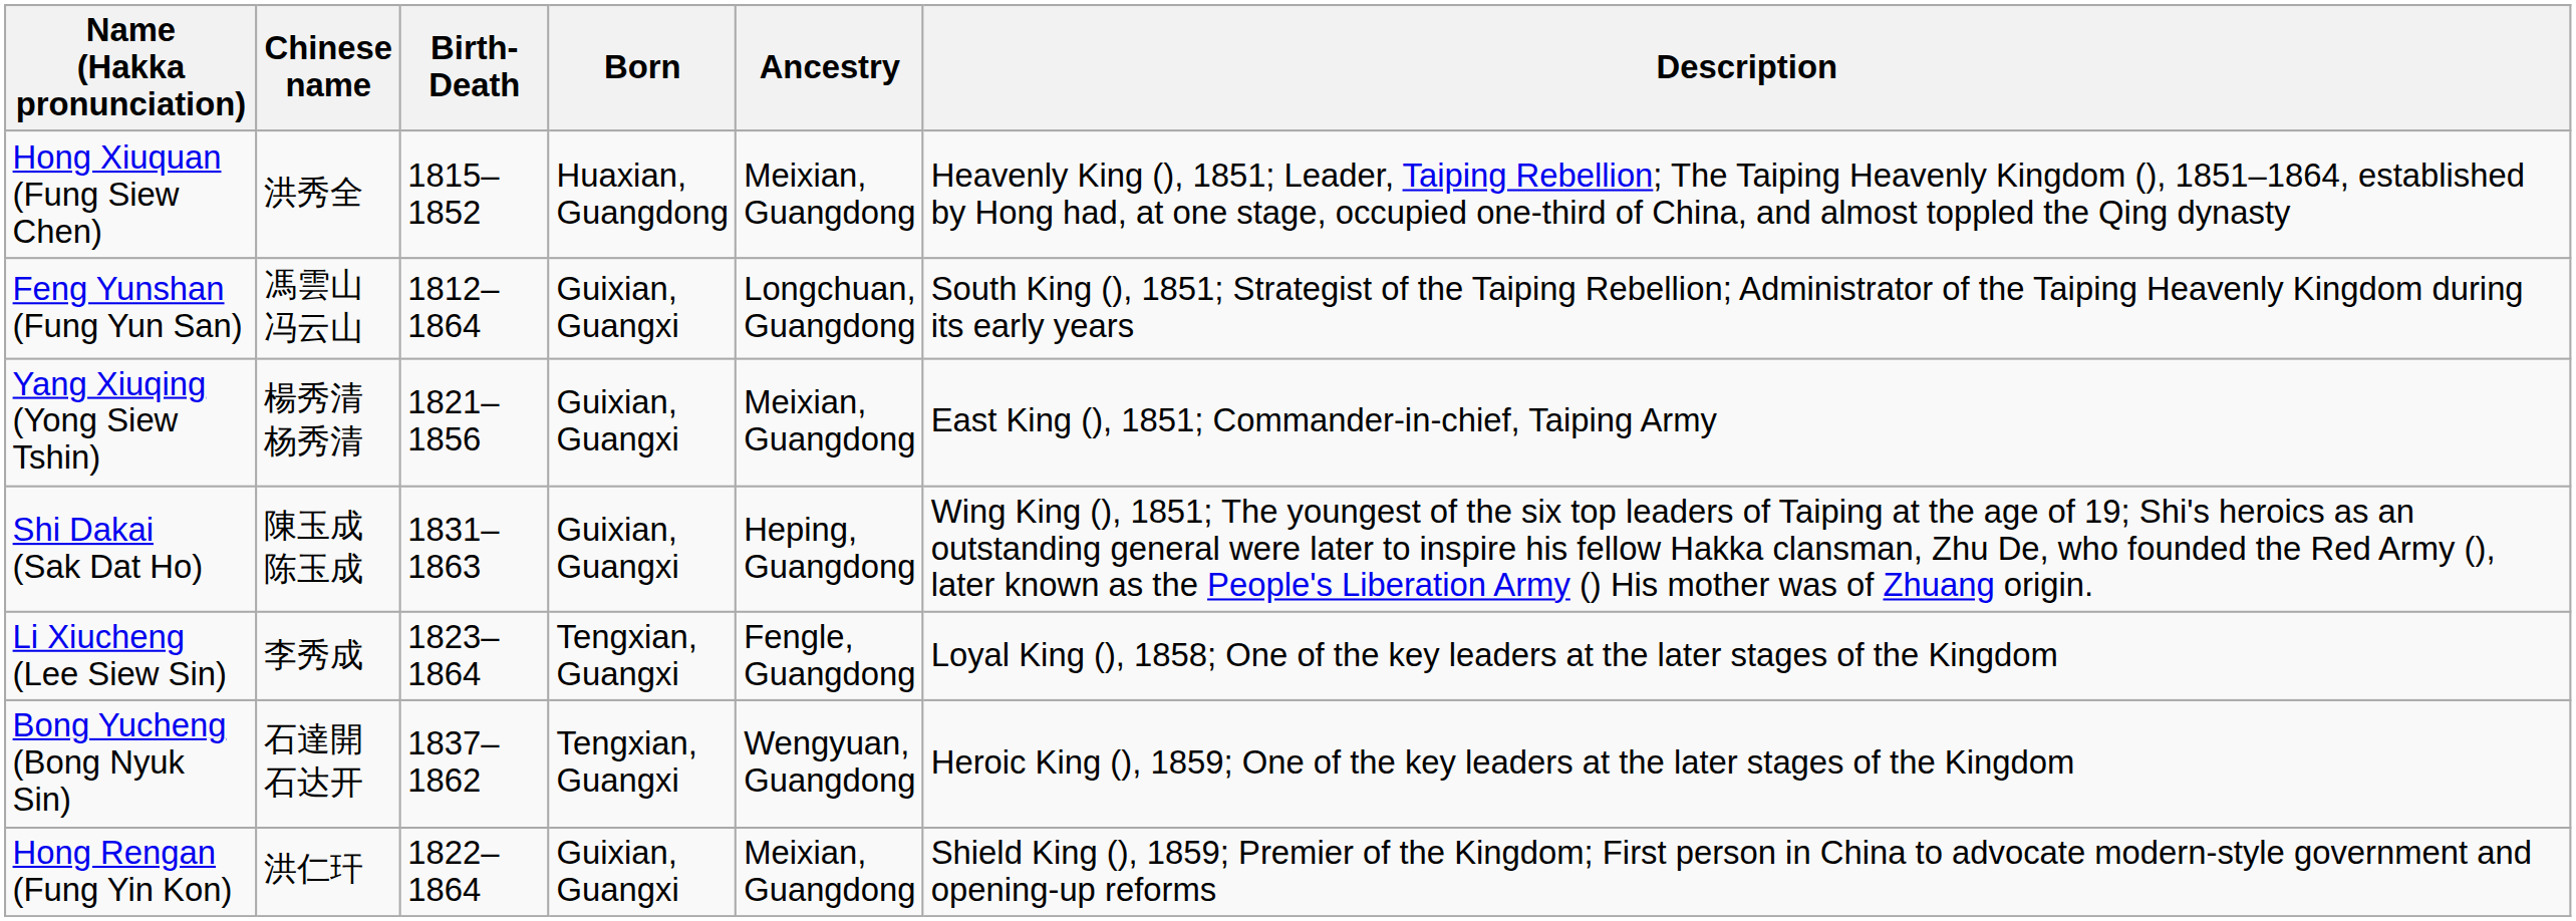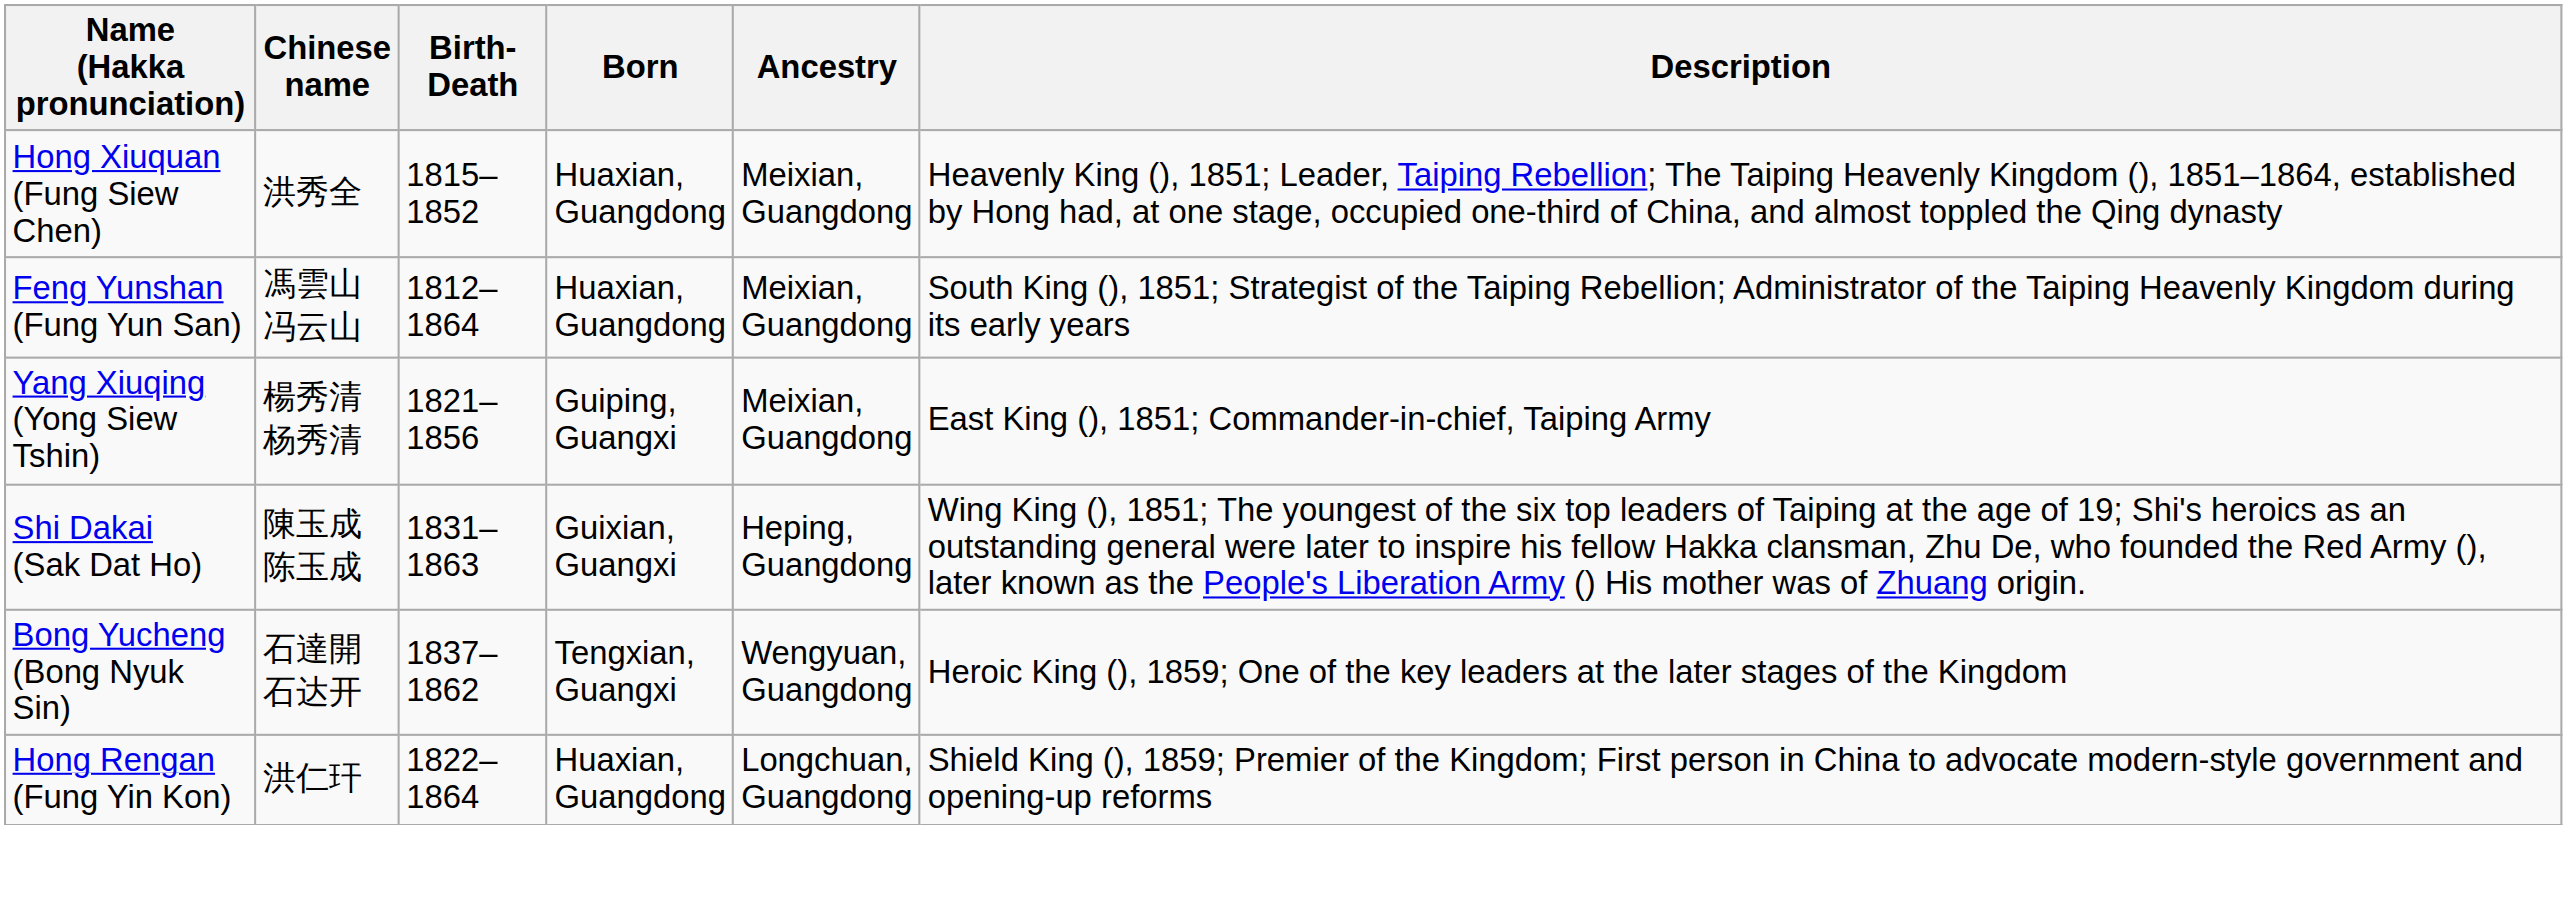Feng Yunshan (Fung Yun San) | Born: Guixian, Guangxi -> Huaxian, Guangdong
Feng Yunshan (Fung Yun San) | Ancestry: Longchuan, Guangdong -> Meixian, Guangdong
Yang Xiuqing (Yong Siew Tshin) | Born: Guixian, Guangxi -> Guiping, Guangxi
- row: Li Xiucheng (Lee Siew Sin) | 李秀成 | 1823–1864 | Tengxian, Guangxi | Fengle, Guangdong | Loyal King (), 1858; One of the key leaders at the later stages of the Kingdom
Hong Rengan (Fung Yin Kon) | Born: Guixian, Guangxi -> Huaxian, Guangdong
Hong Rengan (Fung Yin Kon) | Ancestry: Meixian, Guangdong -> Longchuan, Guangdong
